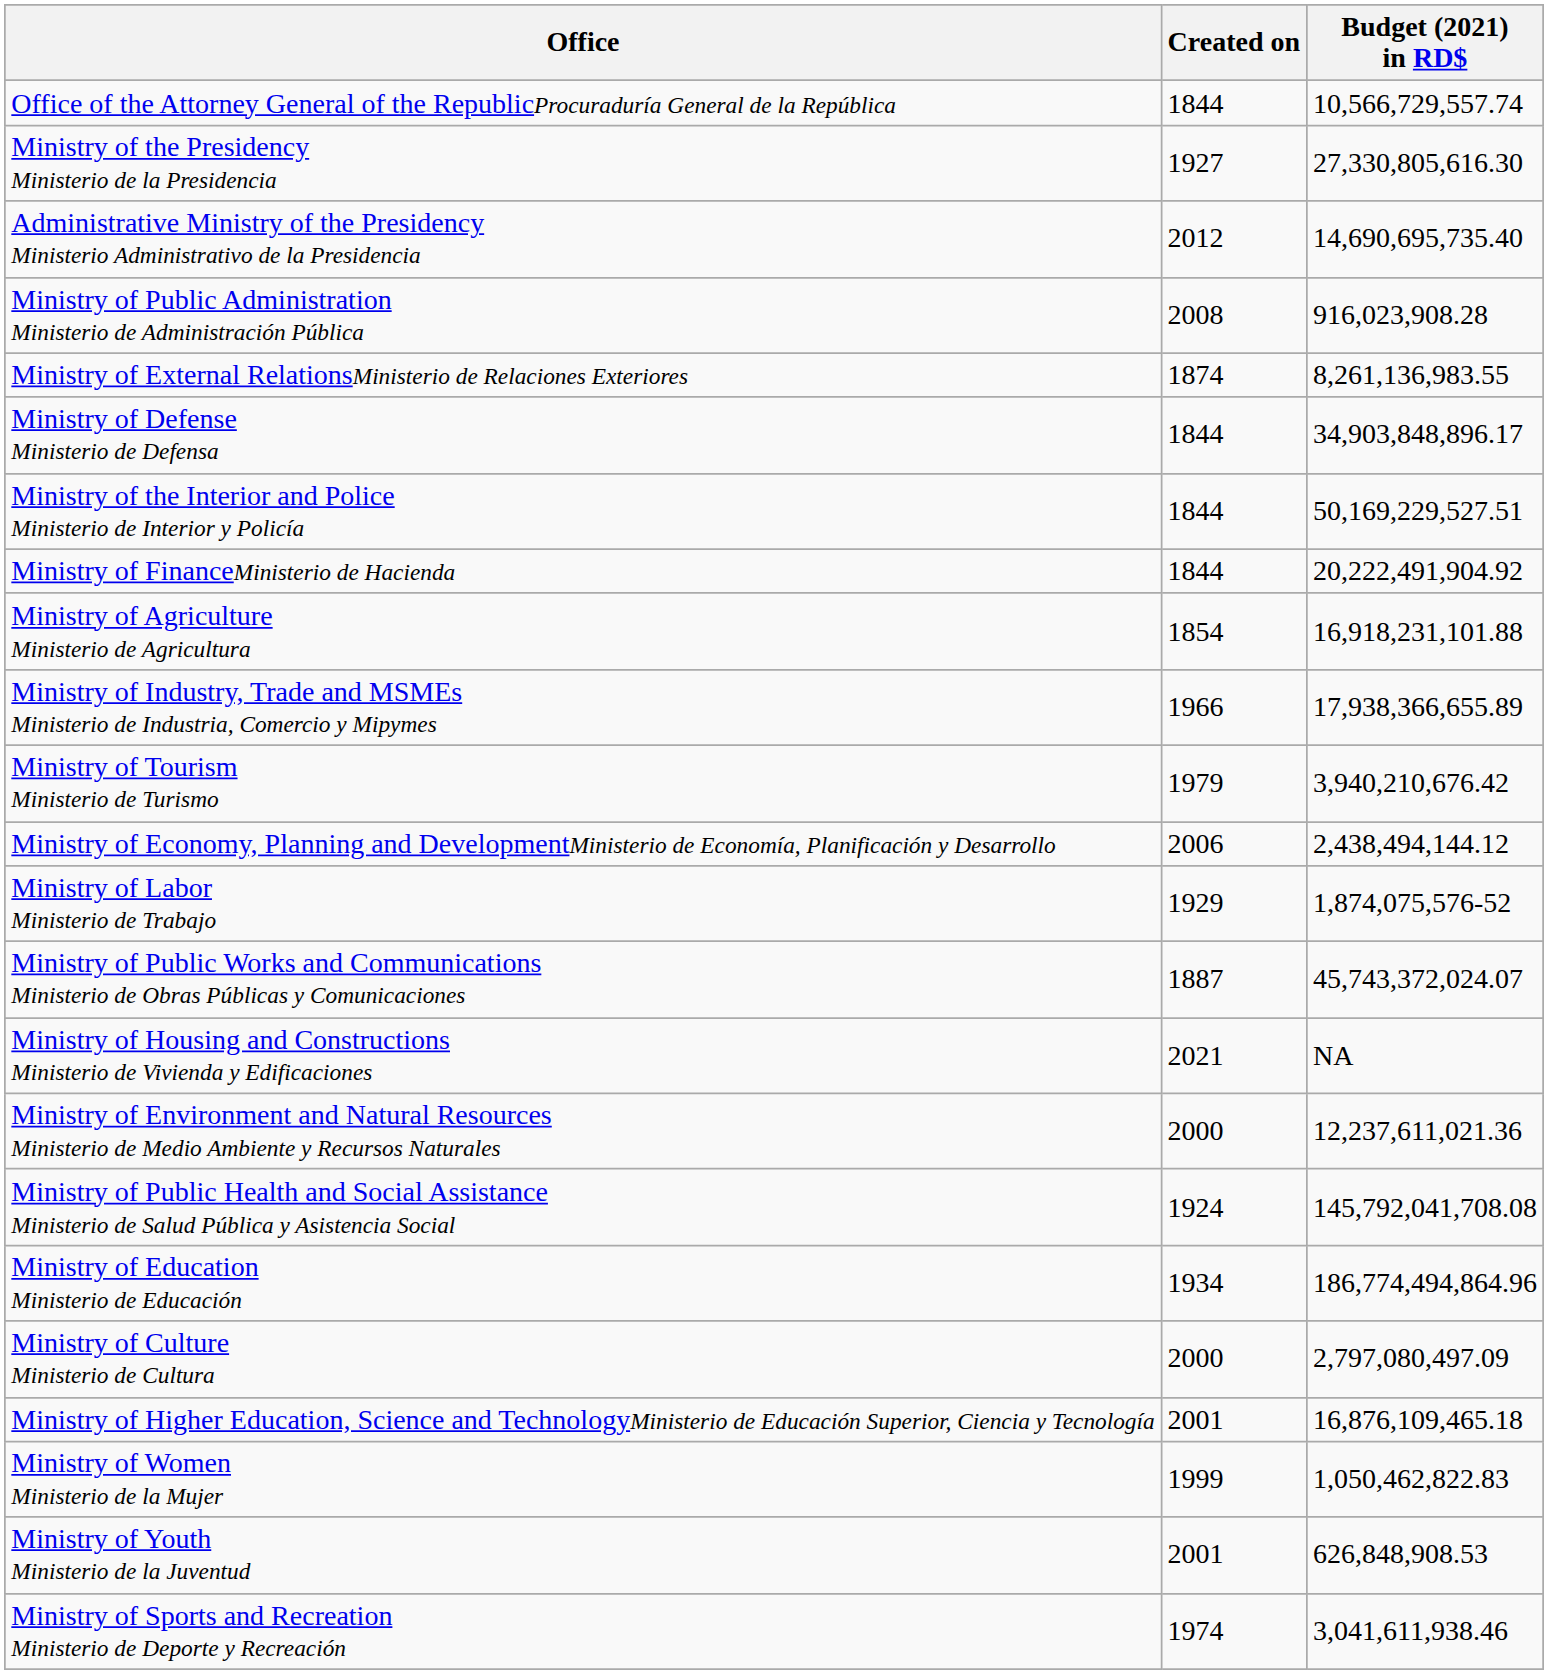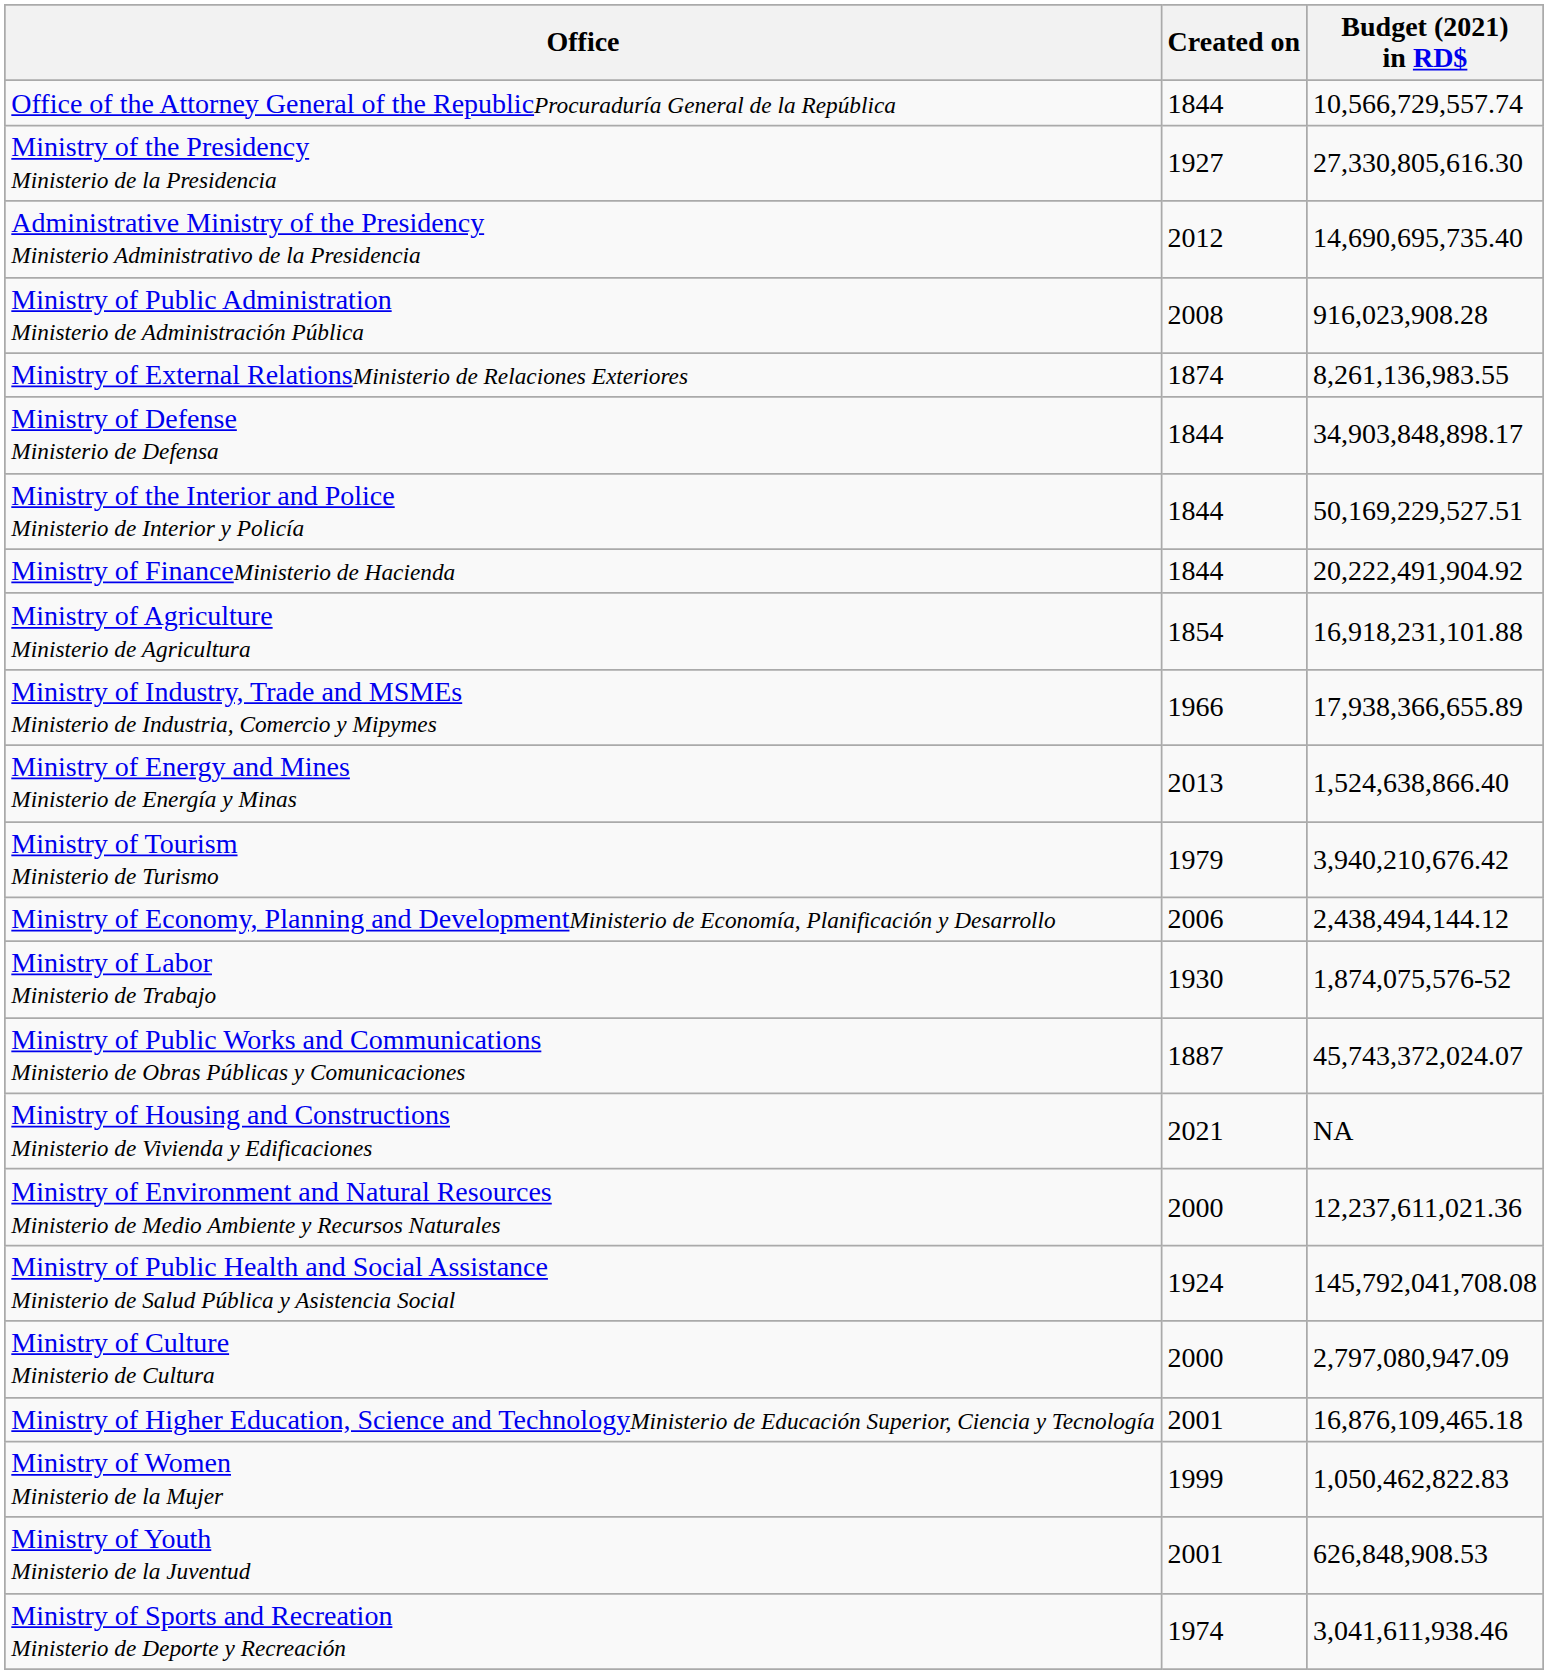Ministry of Defense Ministerio de Defensa | Budget (2021) in RD$: 34,903,848,896.17 -> 34,903,848,898.17
+ row: Ministry of Energy and Mines Ministerio de Energía y Minas | 2013 | 1,524,638,866.40
Ministry of Labor Ministerio de Trabajo | Created on: 1929 -> 1930
- row: Ministry of Education Ministerio de Educación | 1934 | 186,774,494,864.96
Ministry of Culture Ministerio de Cultura | Budget (2021) in RD$: 2,797,080,497.09 -> 2,797,080,947.09
